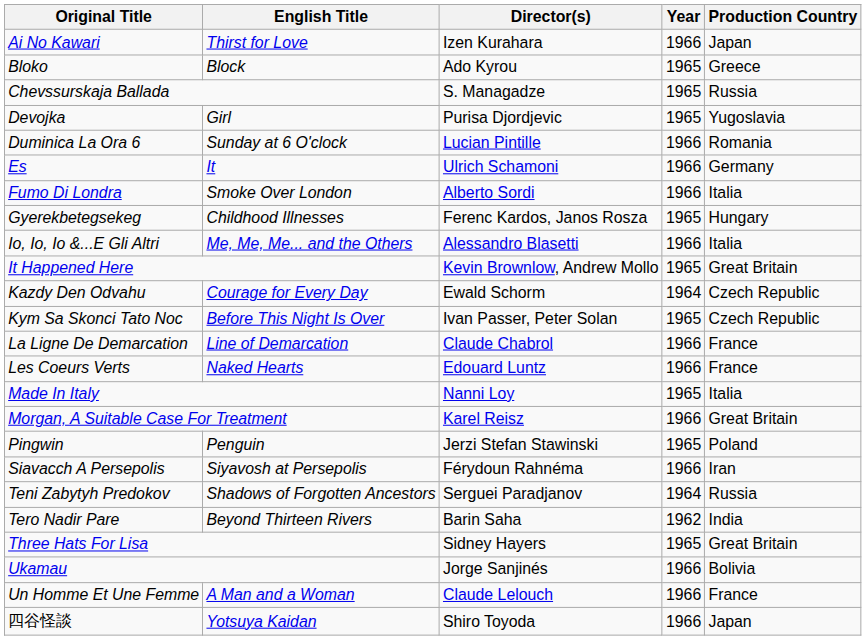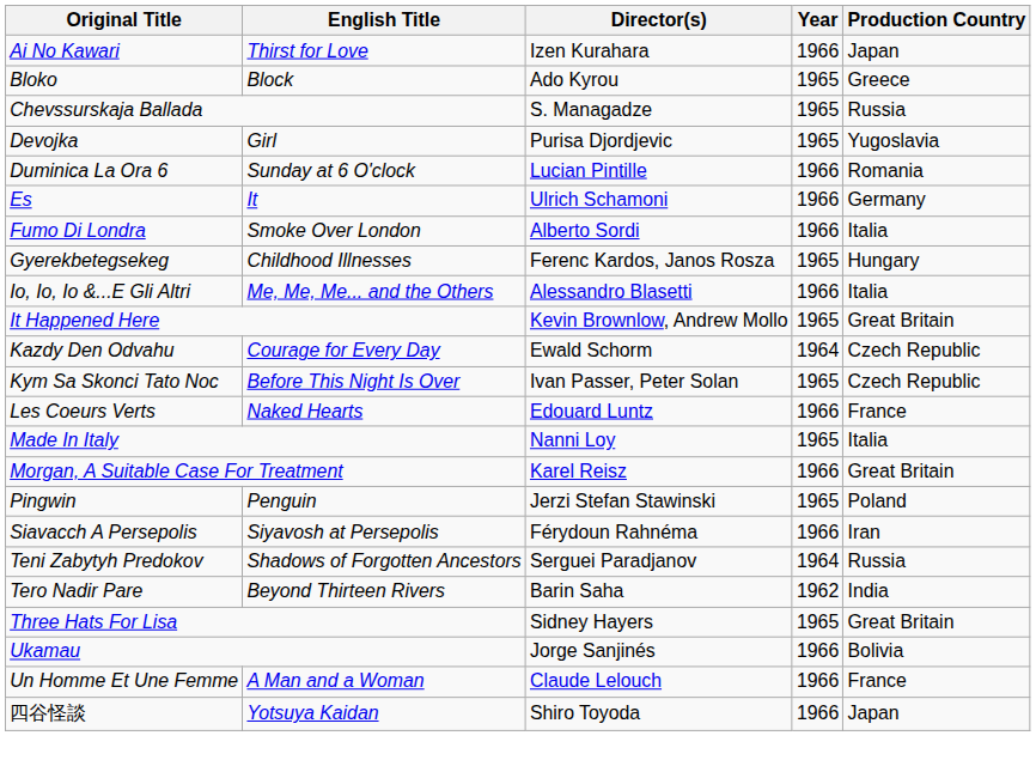- row: La Ligne De Demarcation | Line of Demarcation | Claude Chabrol | 1966 | France
